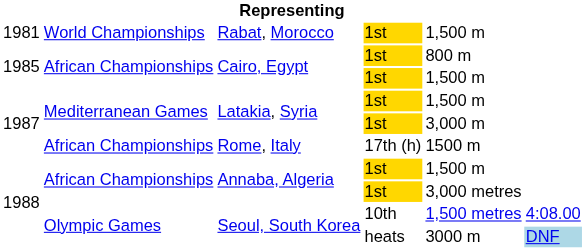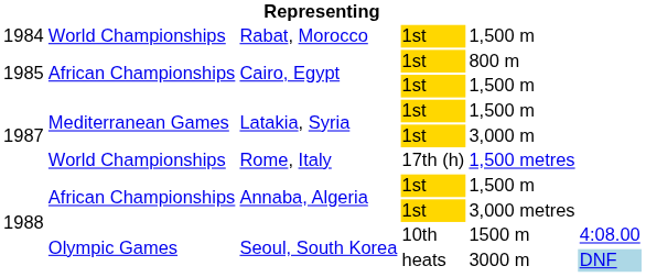Rabat, Morocco | column 1: 1981 -> 1984
Rome, Italy | column 2: African Championships -> World Championships
Rome, Italy | column 5: 1500 m -> 1,500 metres
Seoul, South Korea / 10th | column 5: 1,500 metres -> 1500 m
